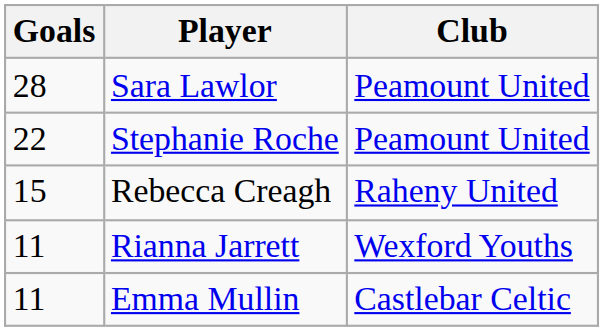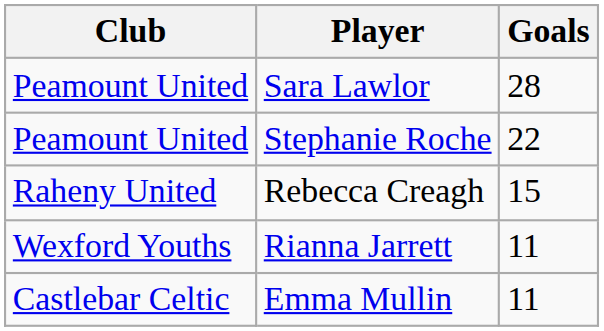columns swapped: Goals <-> Club
